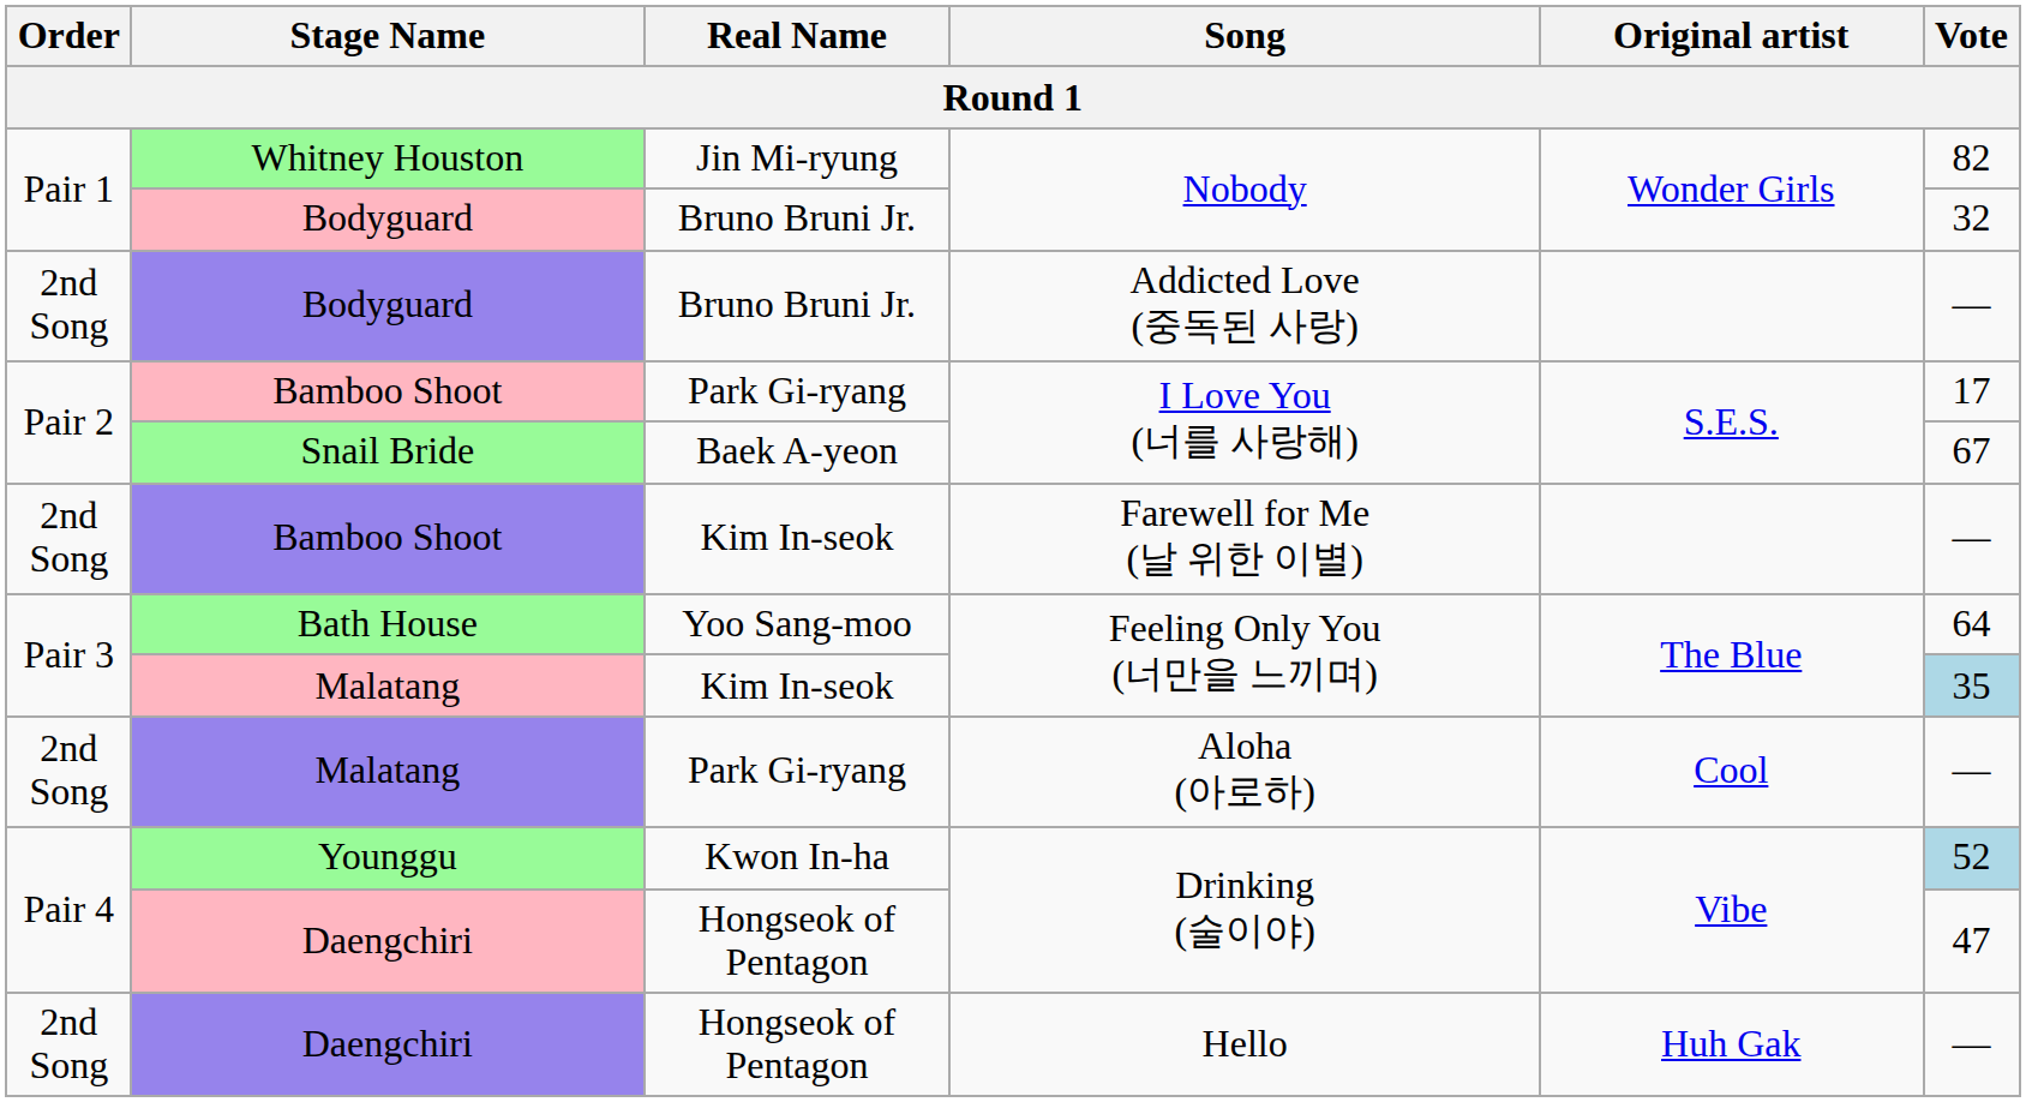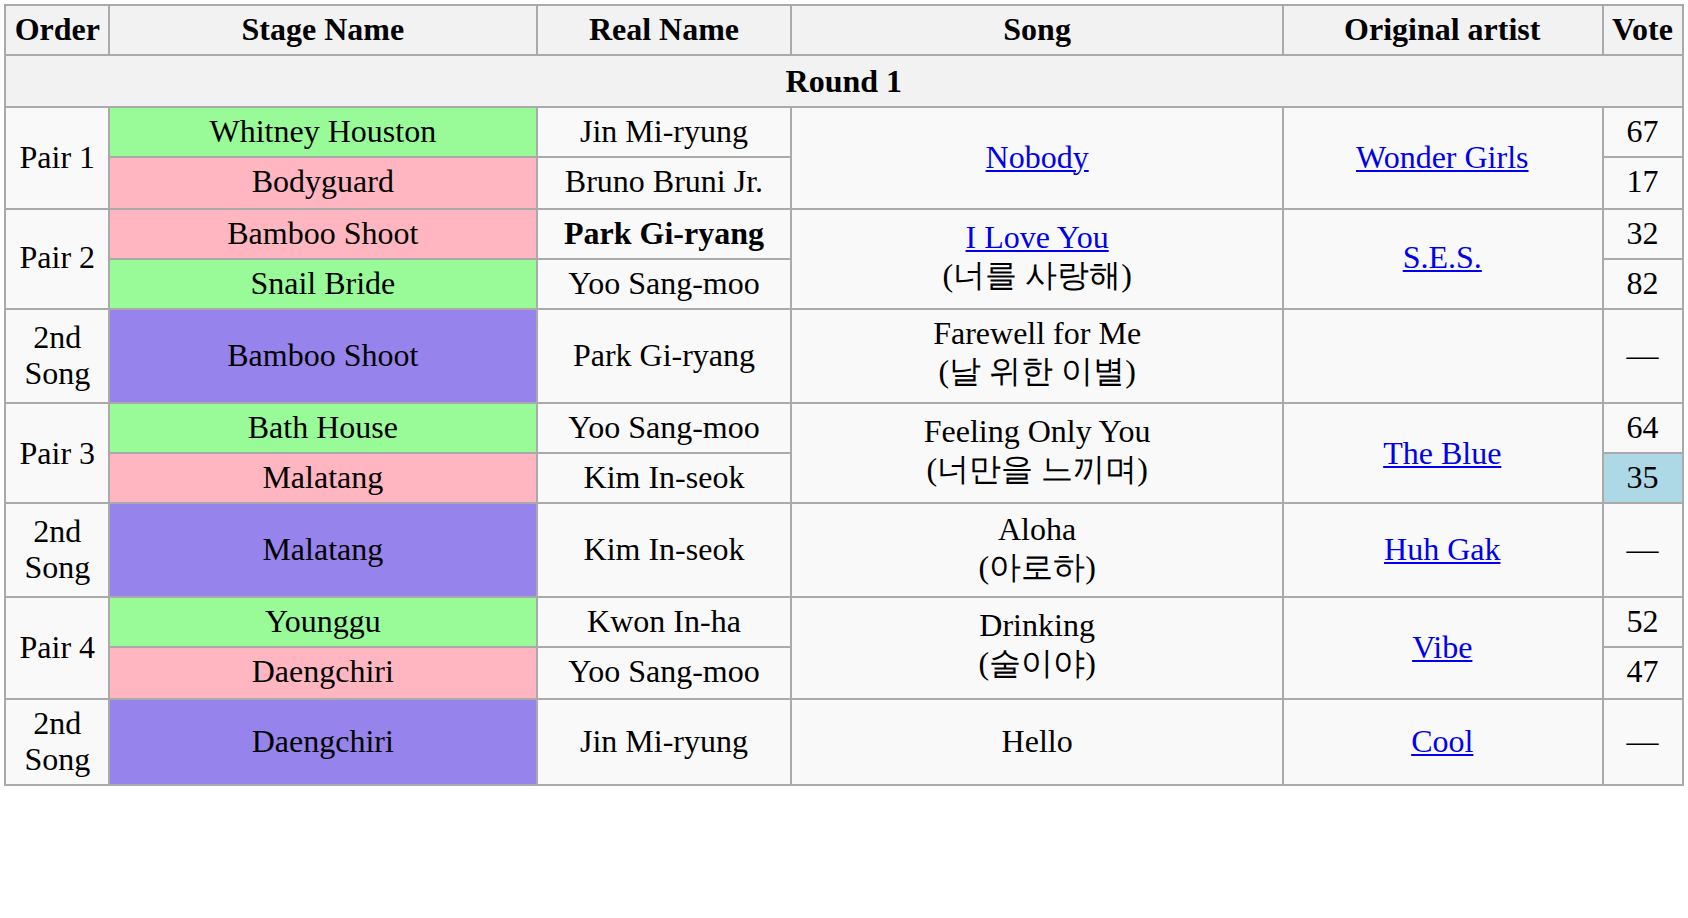Whitney Houston | Vote: 82 -> 67
Bodyguard / Nobody | Vote: 32 -> 17
- row: 2nd Song | Bodyguard | Bruno Bruni Jr. | Addicted Love (중독된 사랑) | —
Bamboo Shoot / I Love You (너를 사랑해) | Real Name: normal -> bold
Bamboo Shoot / I Love You (너를 사랑해) | Vote: 17 -> 32
Snail Bride | Real Name: Baek A-yeon -> Yoo Sang-moo
Snail Bride | Vote: 67 -> 82
Bamboo Shoot / Farewell for Me (날 위한 이별) | Real Name: Kim In-seok -> Park Gi-ryang
Malatang / Aloha (아로하) | Real Name: Park Gi-ryang -> Kim In-seok
Malatang / Aloha (아로하) | Original artist: Cool -> Huh Gak
Younggu | Vote: lightblue background -> no background
Daengchiri / Drinking (술이야) | Real Name: Hongseok of Pentagon -> Yoo Sang-moo
Daengchiri / Hello | Real Name: Hongseok of Pentagon -> Jin Mi-ryung
Daengchiri / Hello | Original artist: Huh Gak -> Cool
